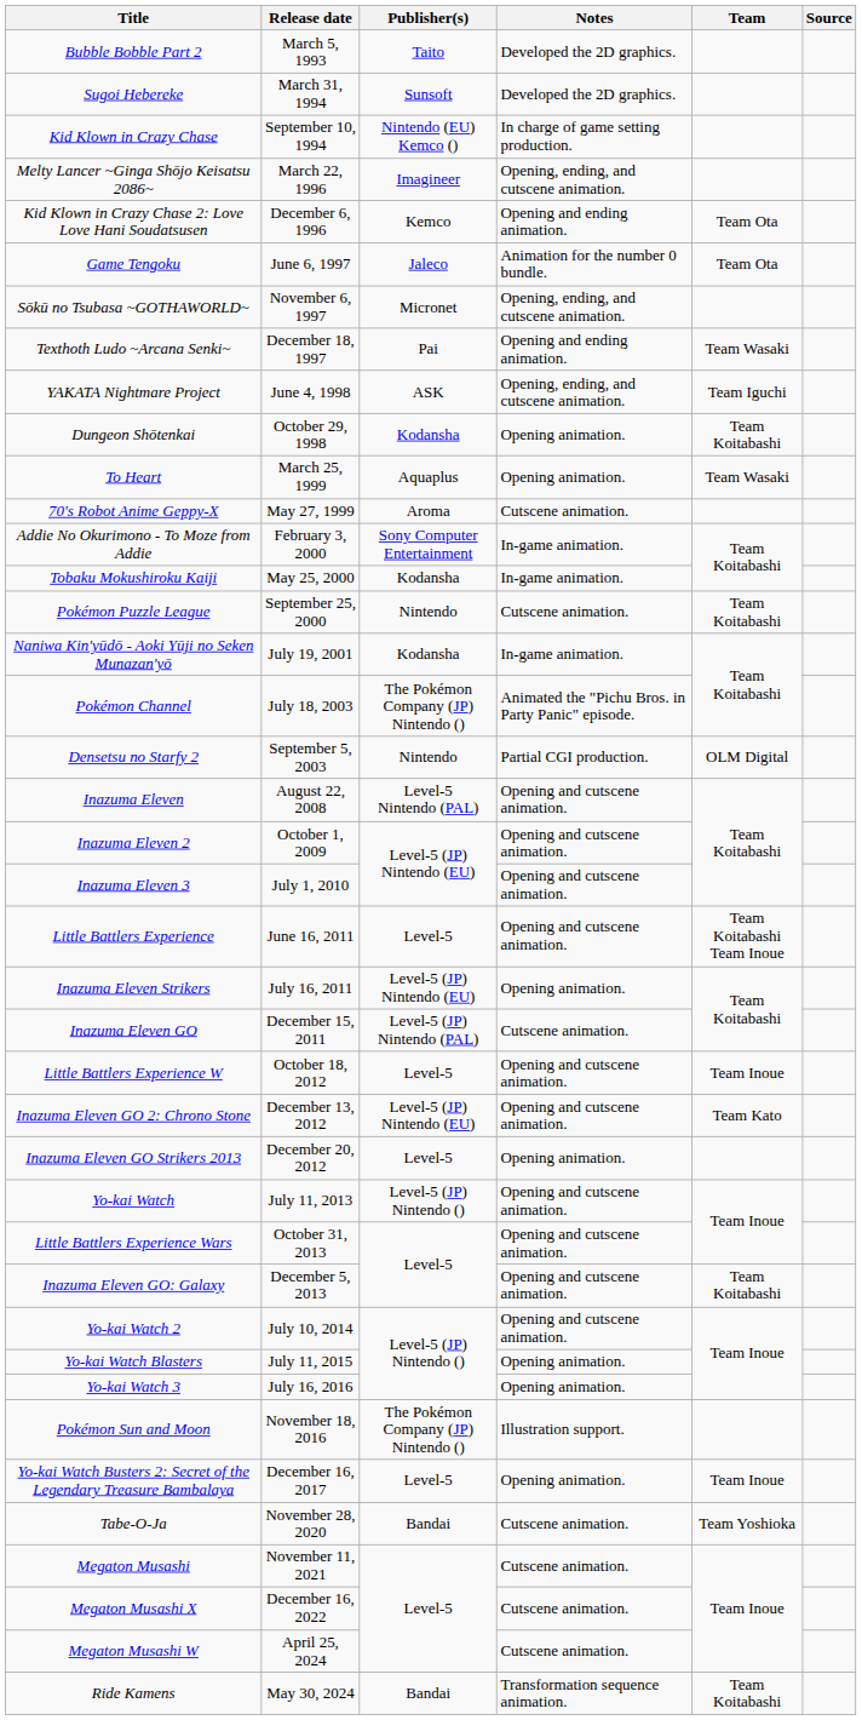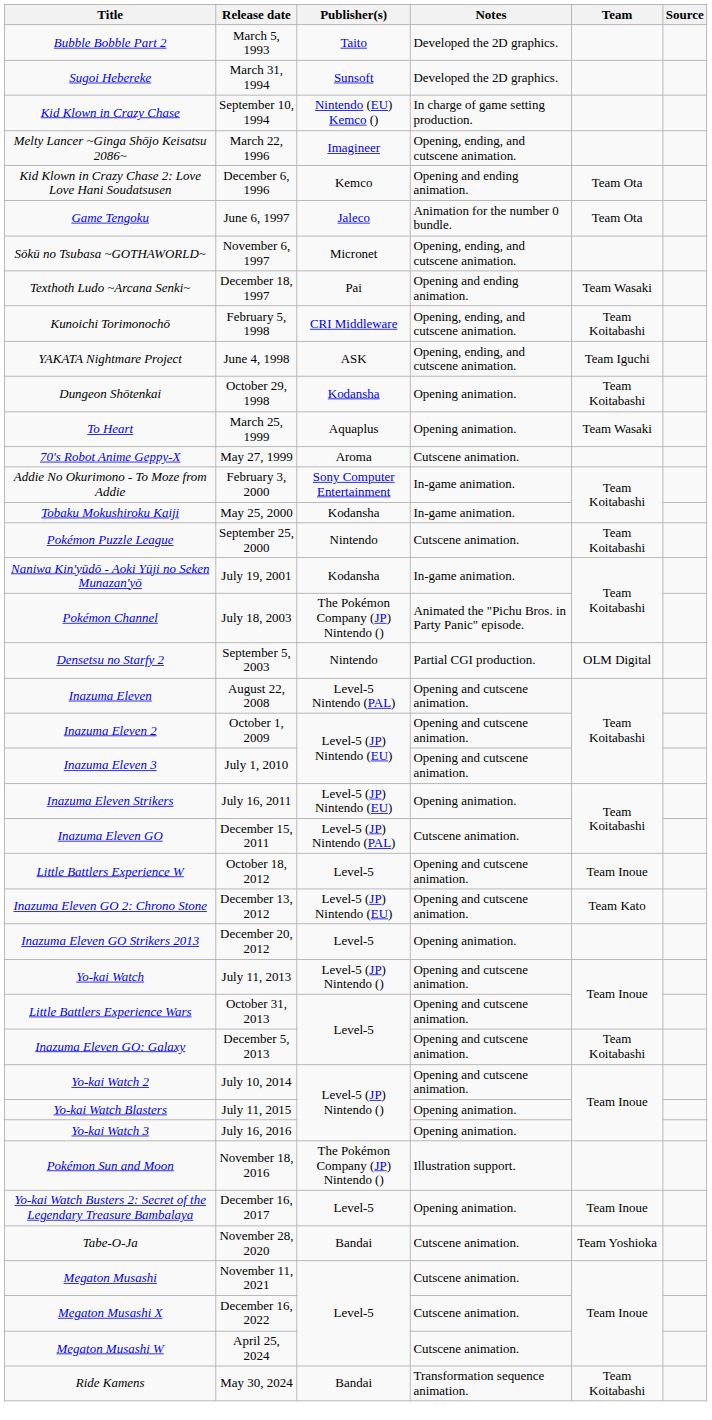+ row: Kunoichi Torimonochō | February 5, 1998 | CRI Middleware | Opening, ending, and cutscene animation. | Team Koitabashi
- row: Little Battlers Experience | June 16, 2011 | Level-5 | Opening and cutscene animation. | Team Koitabashi Team Inoue
